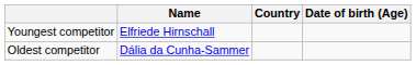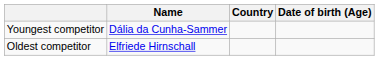Youngest competitor | Name: Elfriede Hirnschall -> Dália da Cunha-Sammer
Oldest competitor | Name: Dália da Cunha-Sammer -> Elfriede Hirnschall
